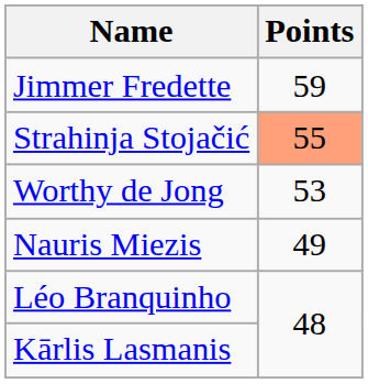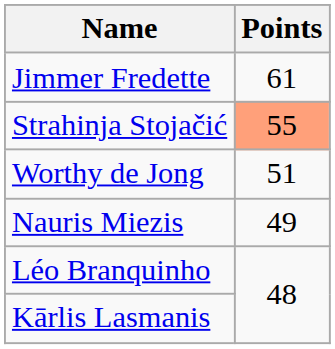Jimmer Fredette | Points: 59 -> 61
Worthy de Jong | Points: 53 -> 51
